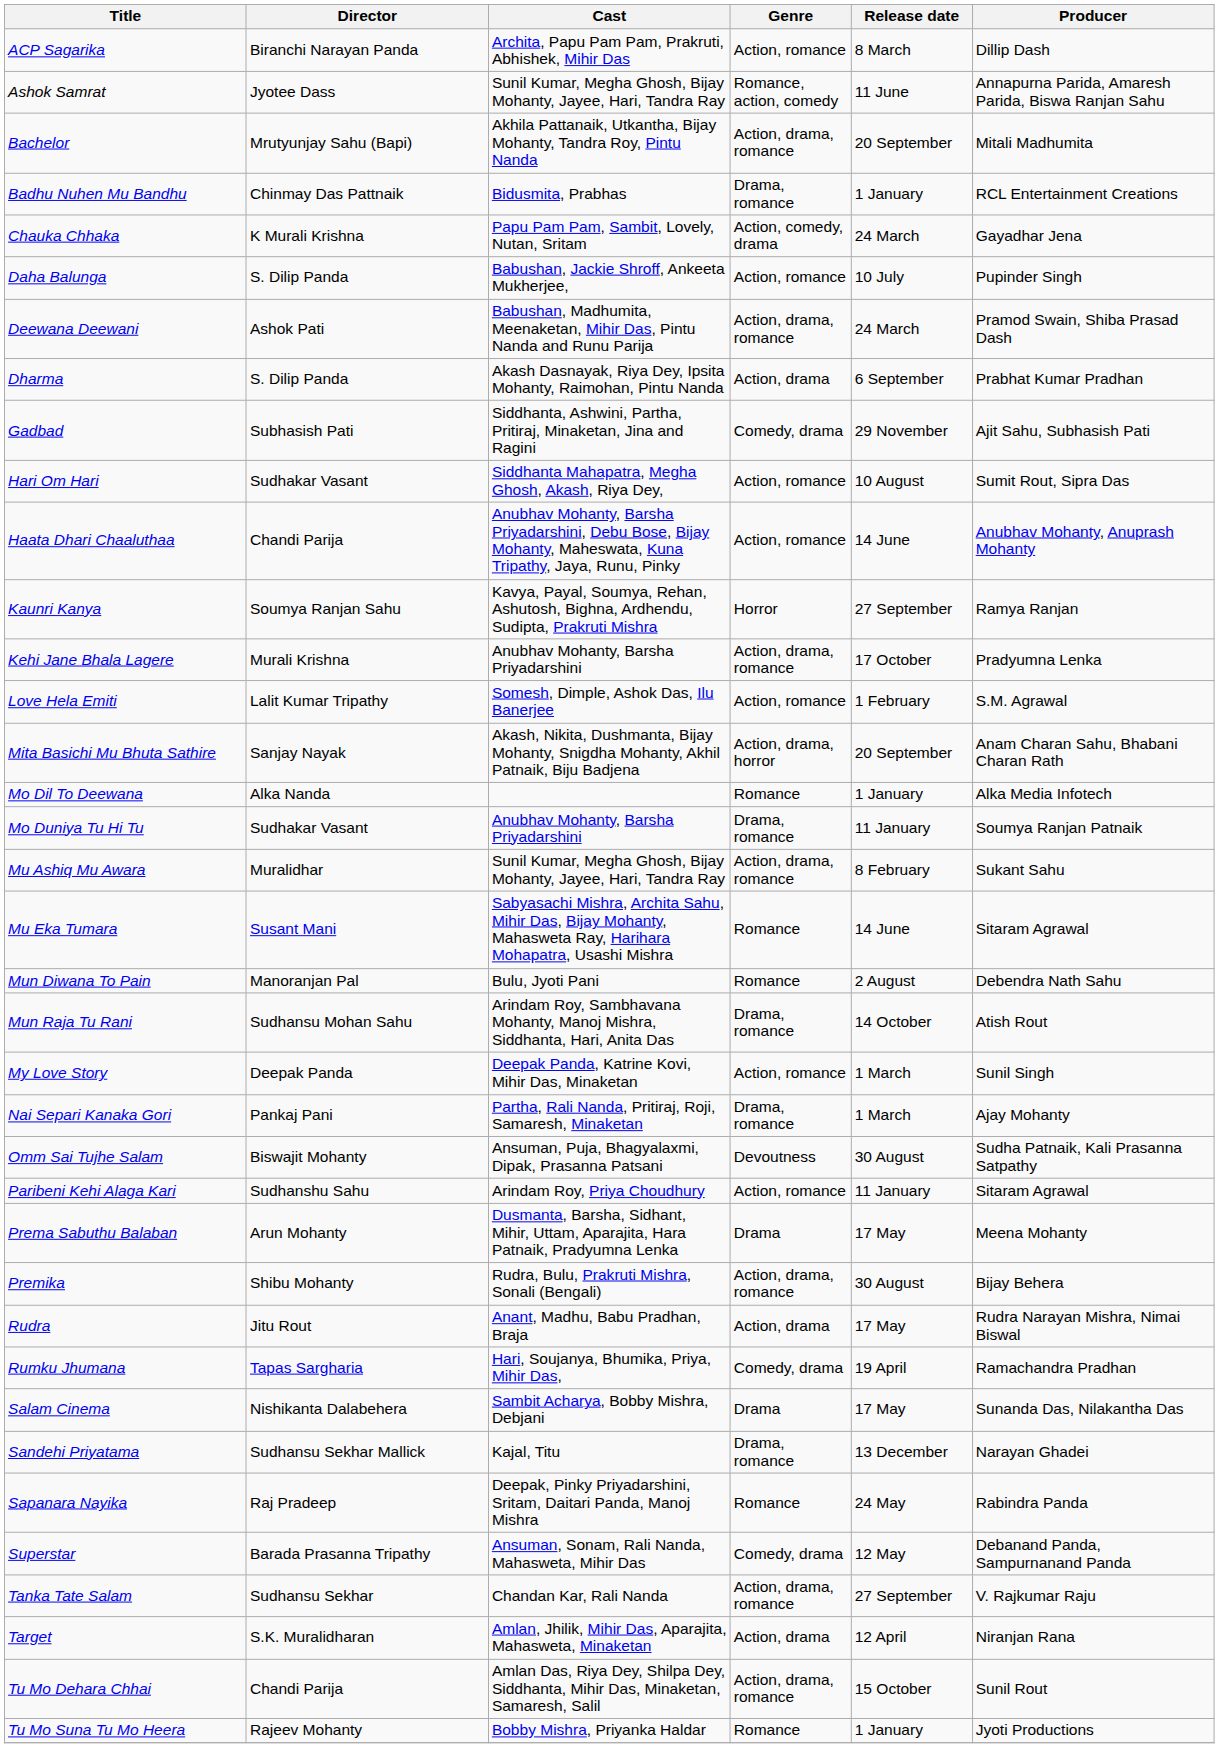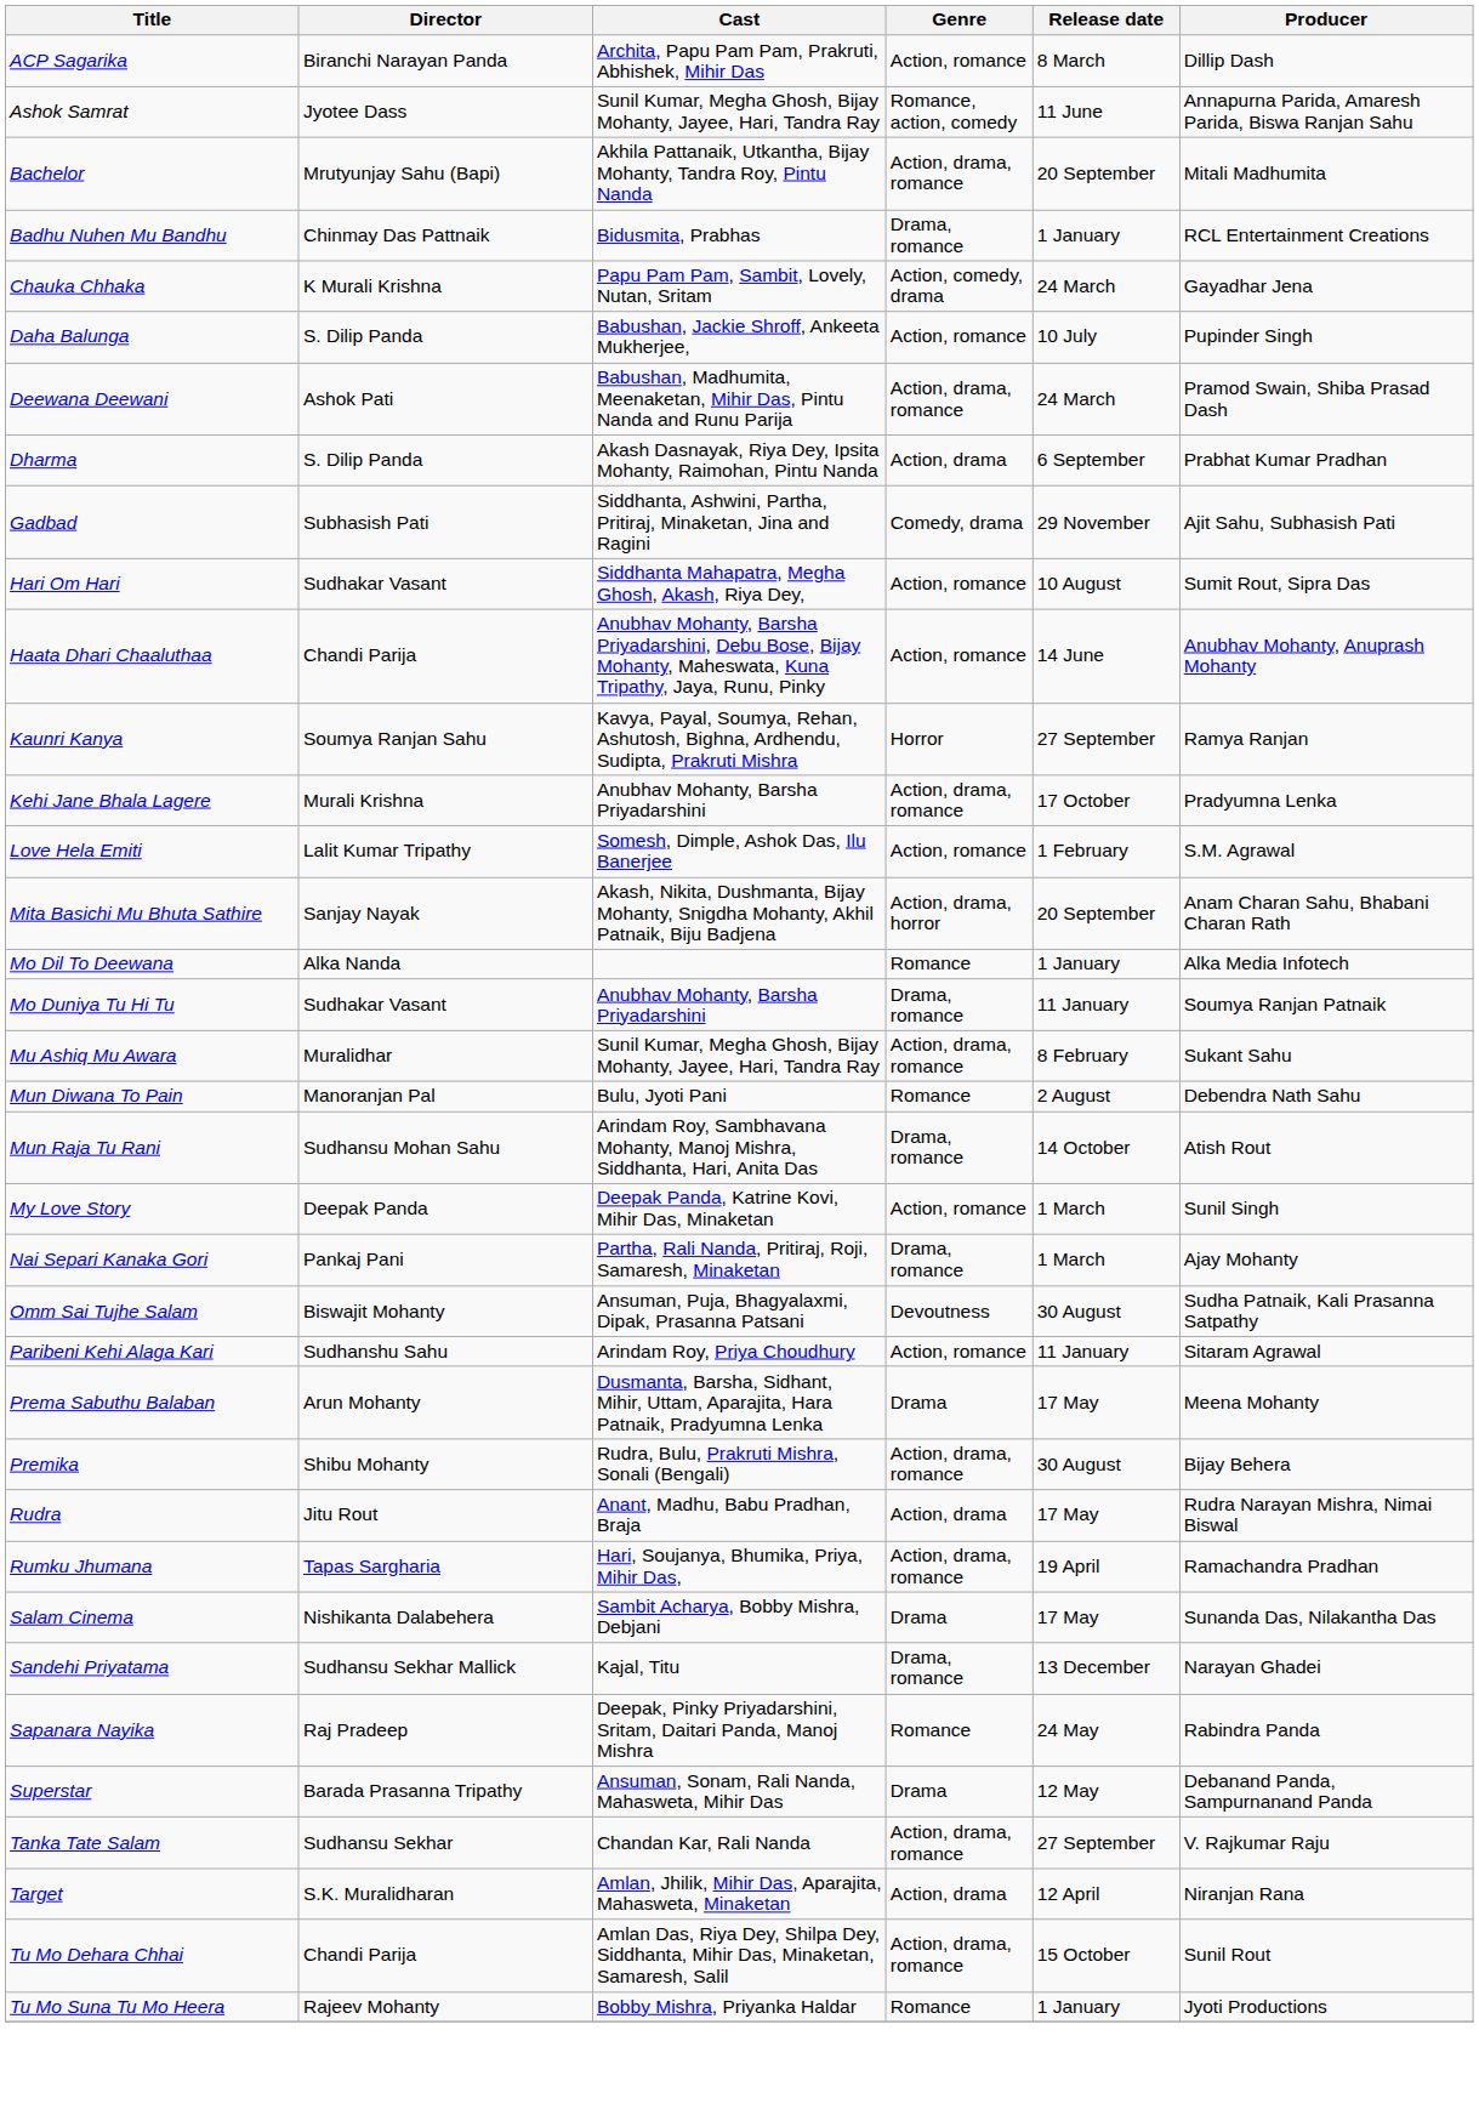- row: Mu Eka Tumara | Susant Mani | Sabyasachi Mishra, Archita Sahu, Mihir Das, Bijay Mohanty, Mahasweta Ray, Harihara Mohapatra, Usashi Mishra | Romance | 14 June | Sitaram Agrawal
Rumku Jhumana | Genre: Comedy, drama -> Action, drama, romance
Superstar | Genre: Comedy, drama -> Drama
